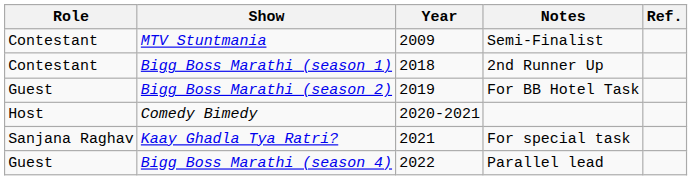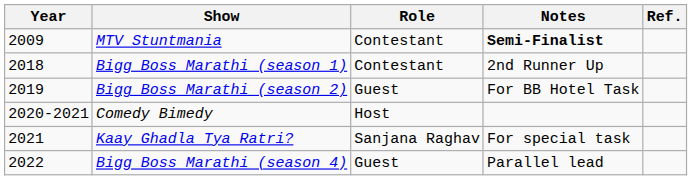columns swapped: Year <-> Role
MTV Stuntmania | Notes: normal -> bold
